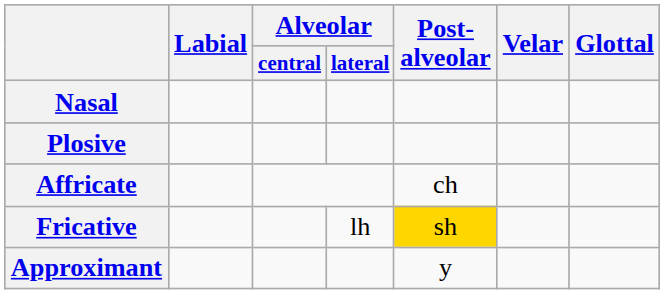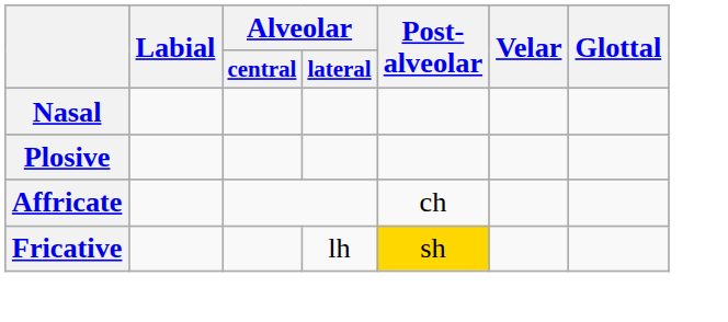- row: Approximant | y
